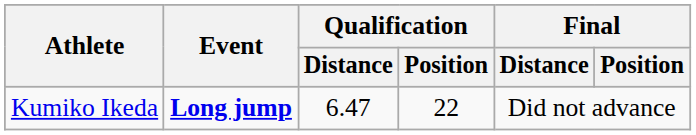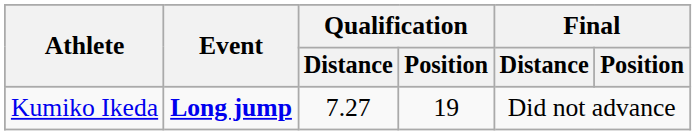Kumiko Ikeda | Qualification / Distance: 6.47 -> 7.27
Kumiko Ikeda | Qualification / Position: 22 -> 19
